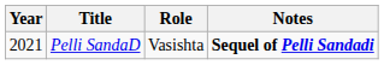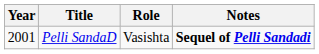Pelli SandaD | Year: 2021 -> 2001
